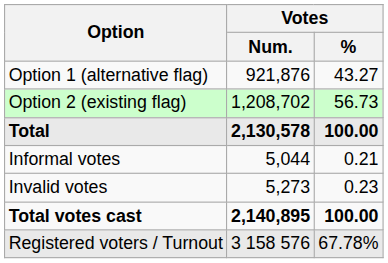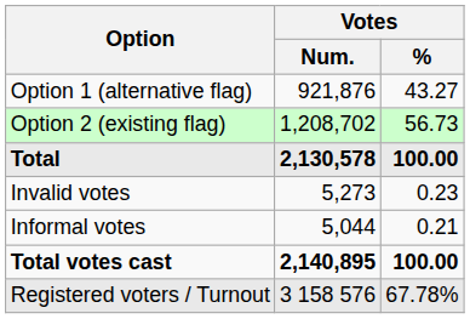rows swapped: Informal votes <-> Invalid votes
